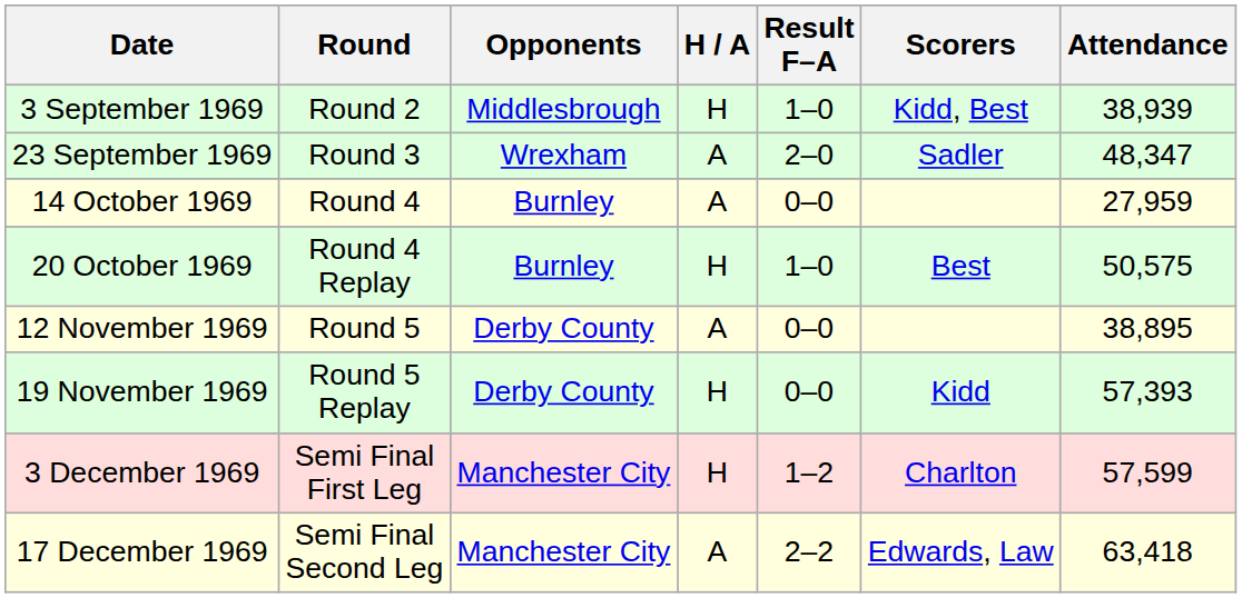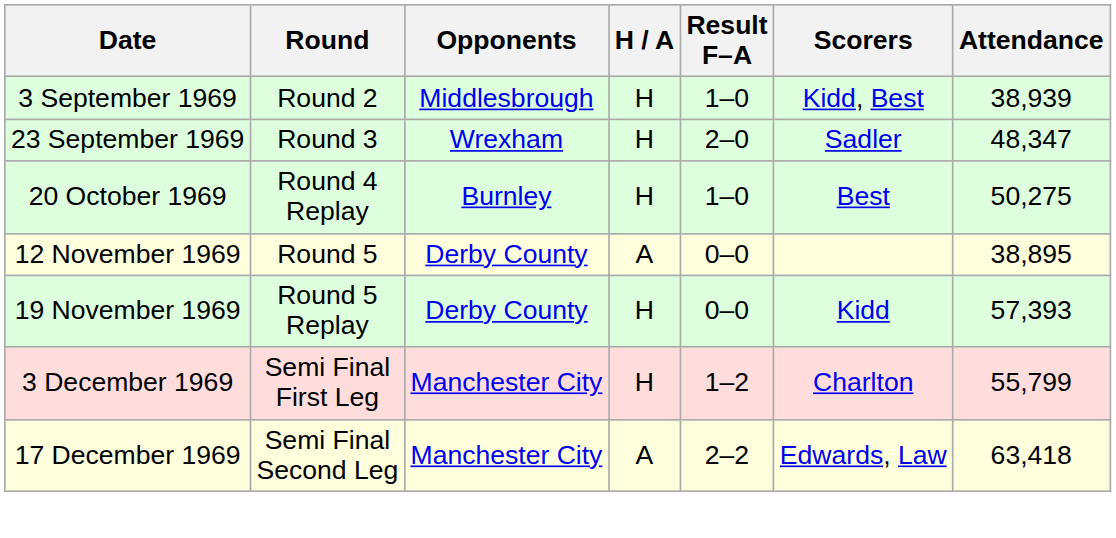23 September 1969 | H / A: A -> H
- row: 14 October 1969 | Round 4 | Burnley | A | 0–0 | 27,959
20 October 1969 | Attendance: 50,575 -> 50,275
3 December 1969 | Attendance: 57,599 -> 55,799
